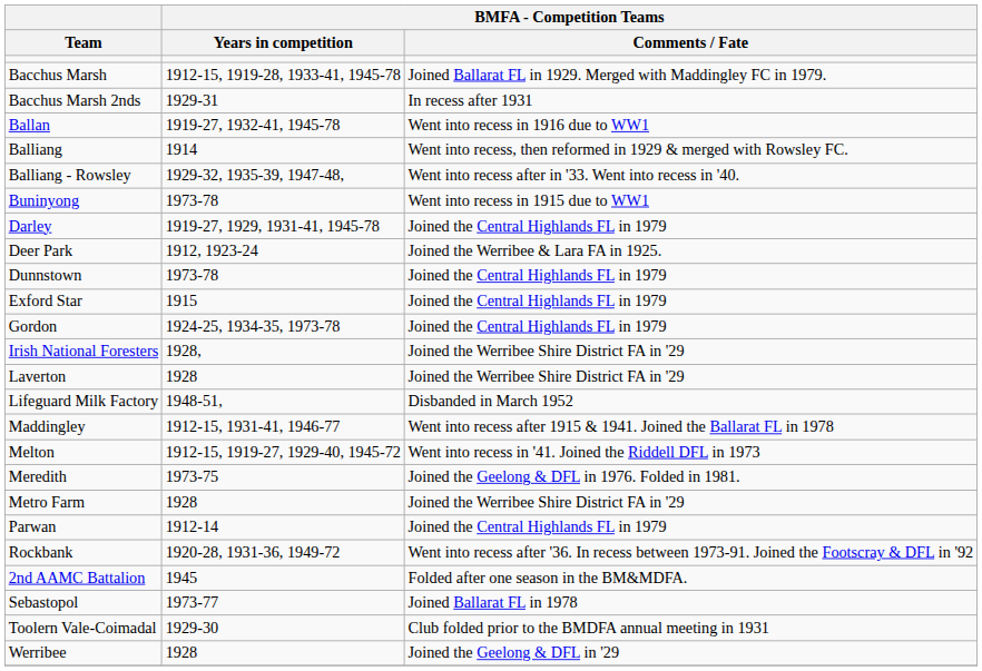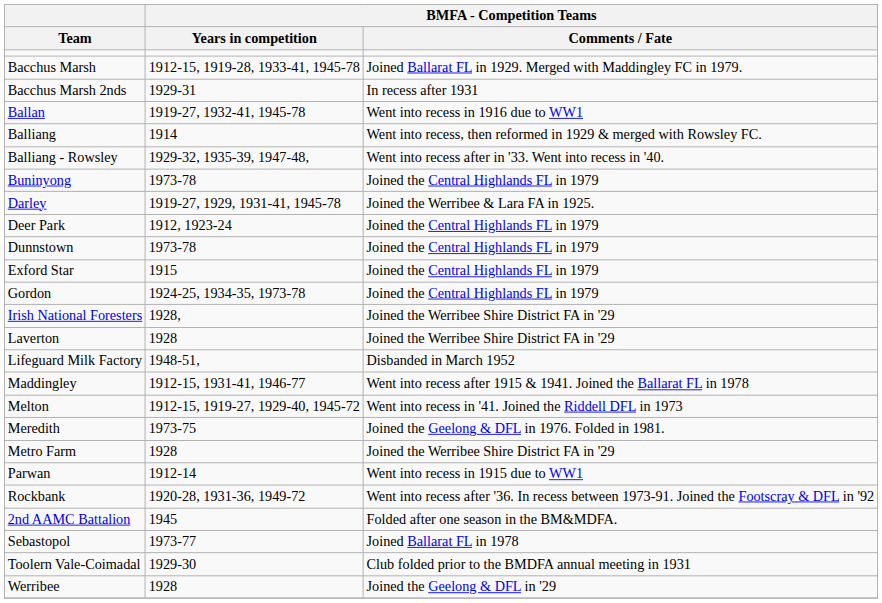Buninyong | BMFA - Competition Teams / Comments / Fate: Went into recess in 1915 due to WW1 -> Joined the Central Highlands FL in 1979
Darley | BMFA - Competition Teams / Comments / Fate: Joined the Central Highlands FL in 1979 -> Joined the Werribee & Lara FA in 1925.
Deer Park | BMFA - Competition Teams / Comments / Fate: Joined the Werribee & Lara FA in 1925. -> Joined the Central Highlands FL in 1979
Parwan | BMFA - Competition Teams / Comments / Fate: Joined the Central Highlands FL in 1979 -> Went into recess in 1915 due to WW1
